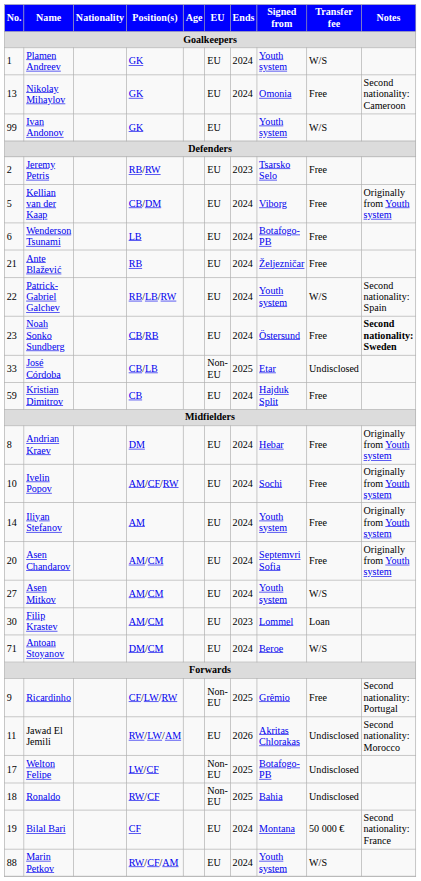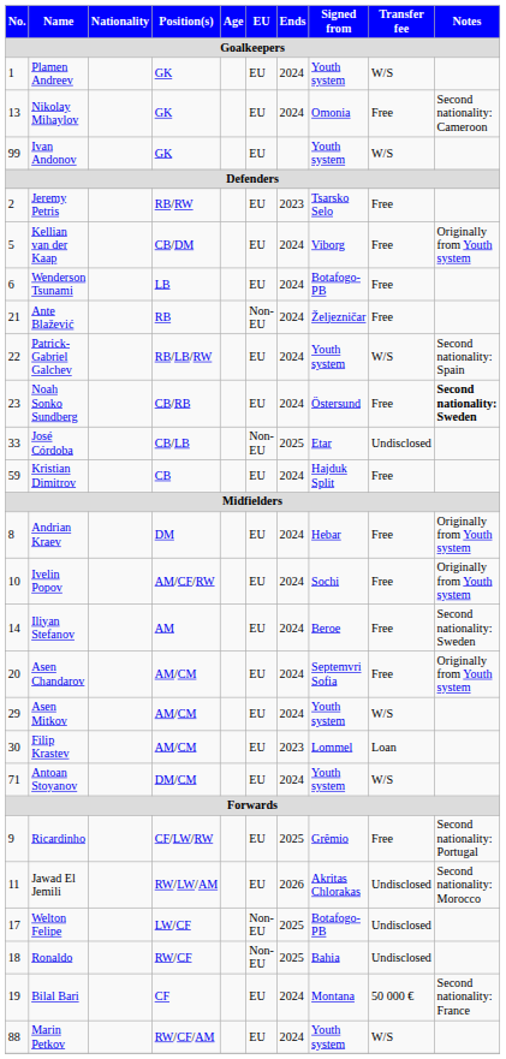Ante Blažević | EU: EU -> Non-EU
Iliyan Stefanov | Signed from: Youth system -> Beroe
Iliyan Stefanov | Notes: Originally from Youth system -> Second nationality: Sweden
Asen Mitkov | No.: 27 -> 29
Antoan Stoyanov | Signed from: Beroe -> Youth system
Ricardinho | EU: Non-EU -> EU
